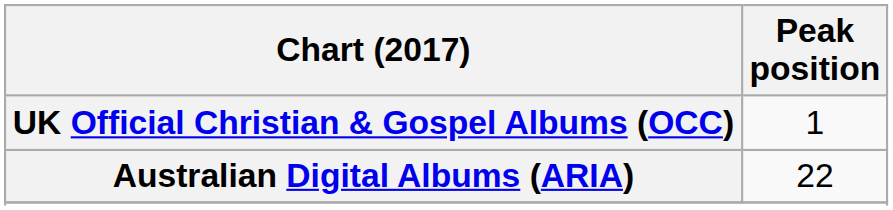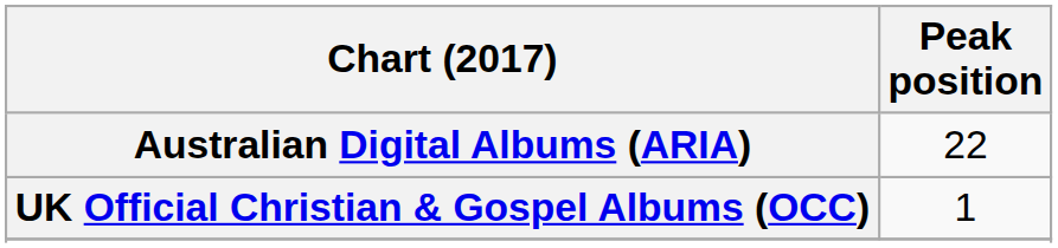rows swapped: Australian Digital Albums (ARIA) <-> UK Official Christian & Gospel Albums (OCC)
